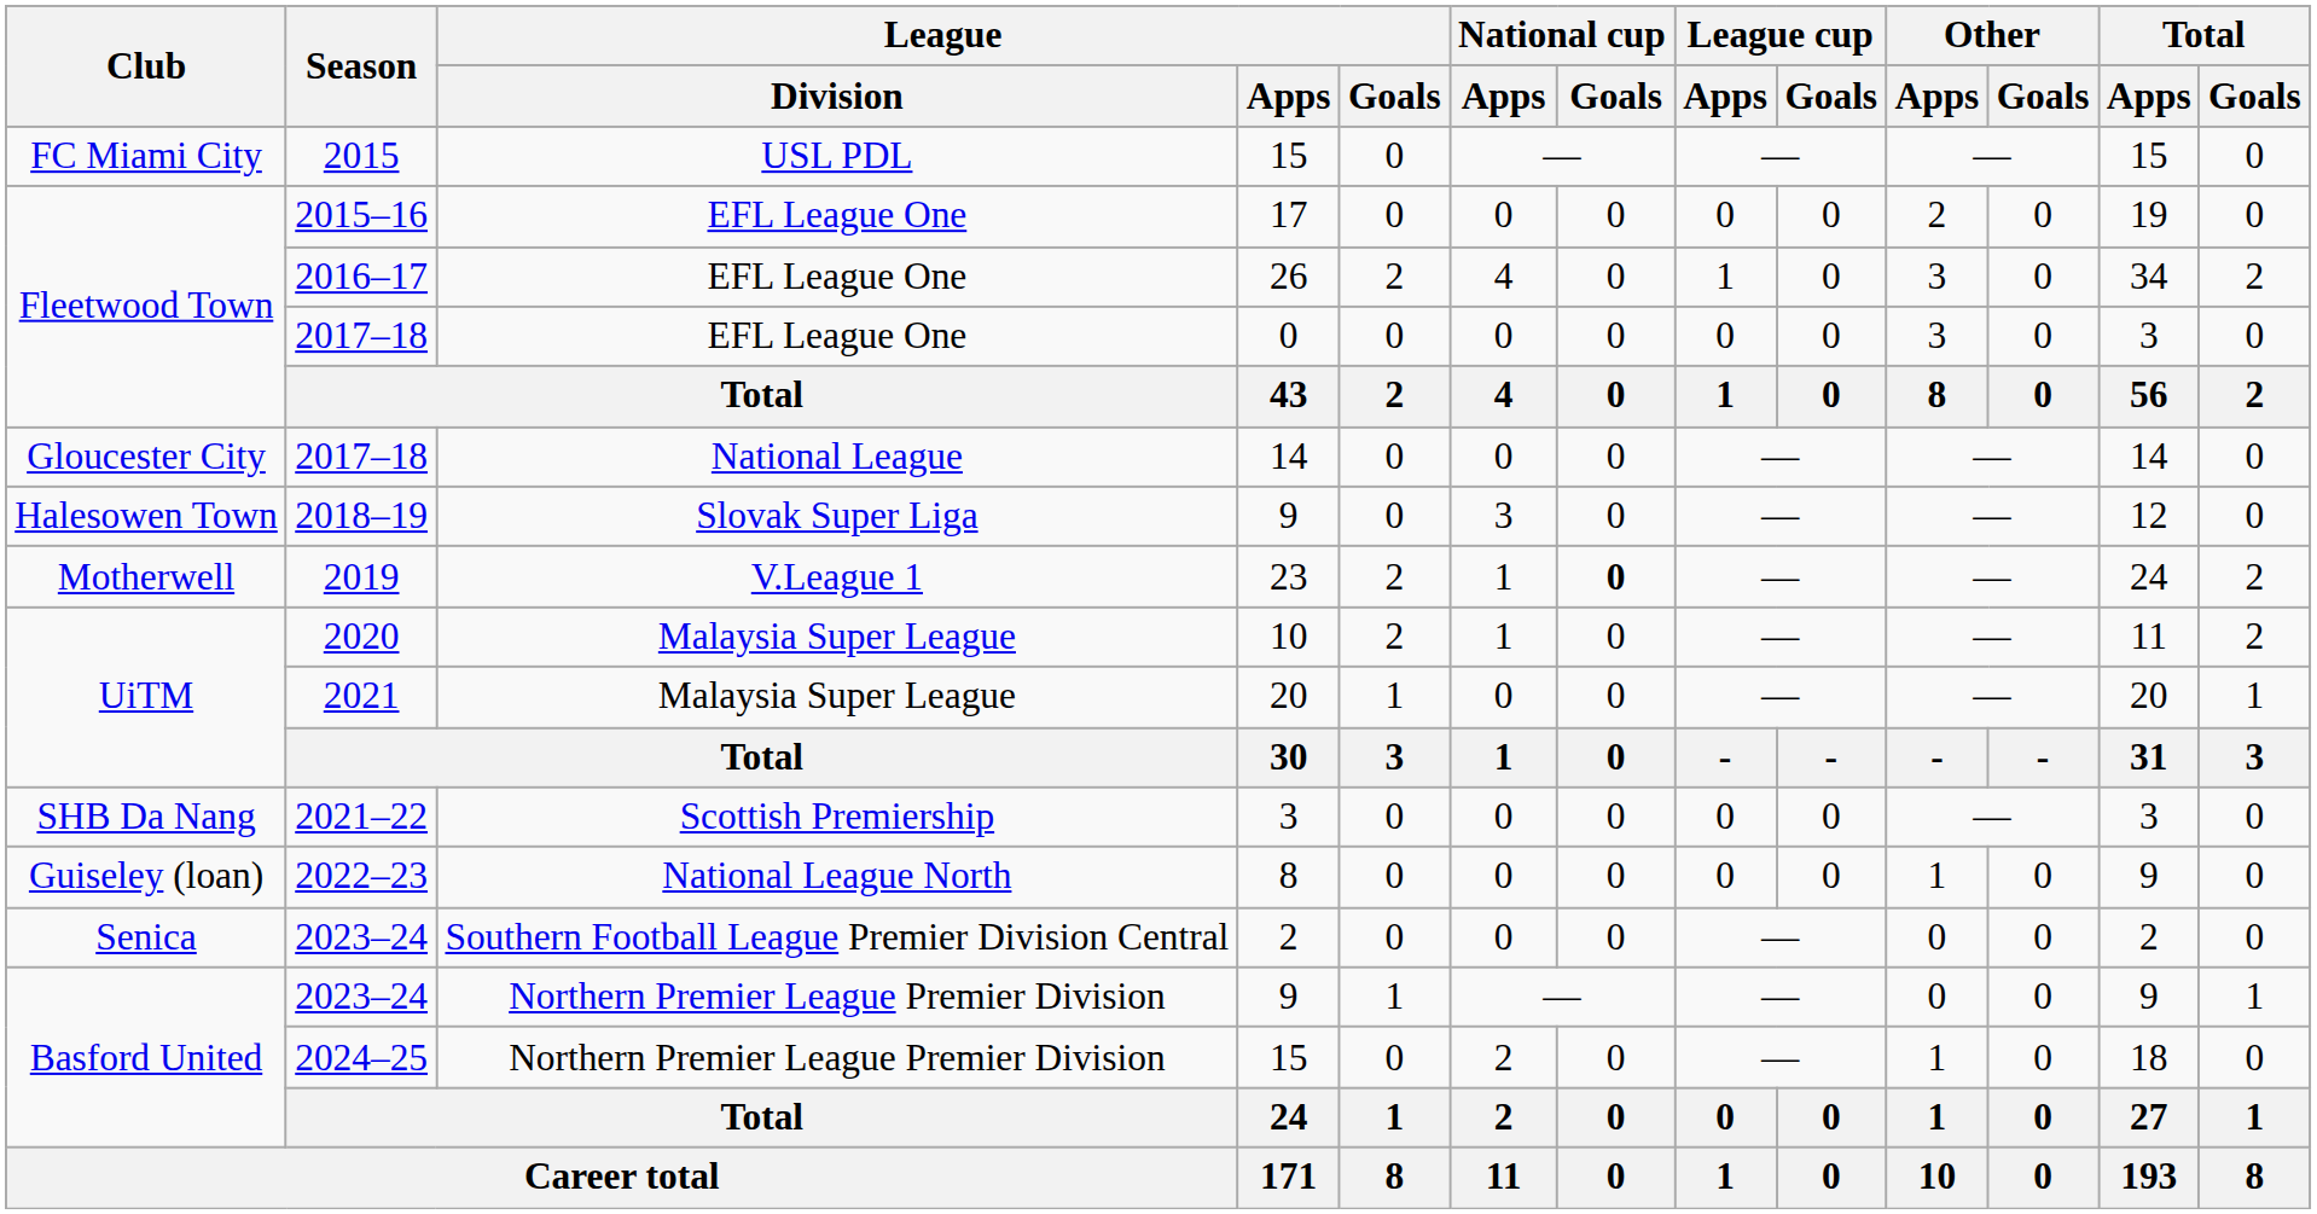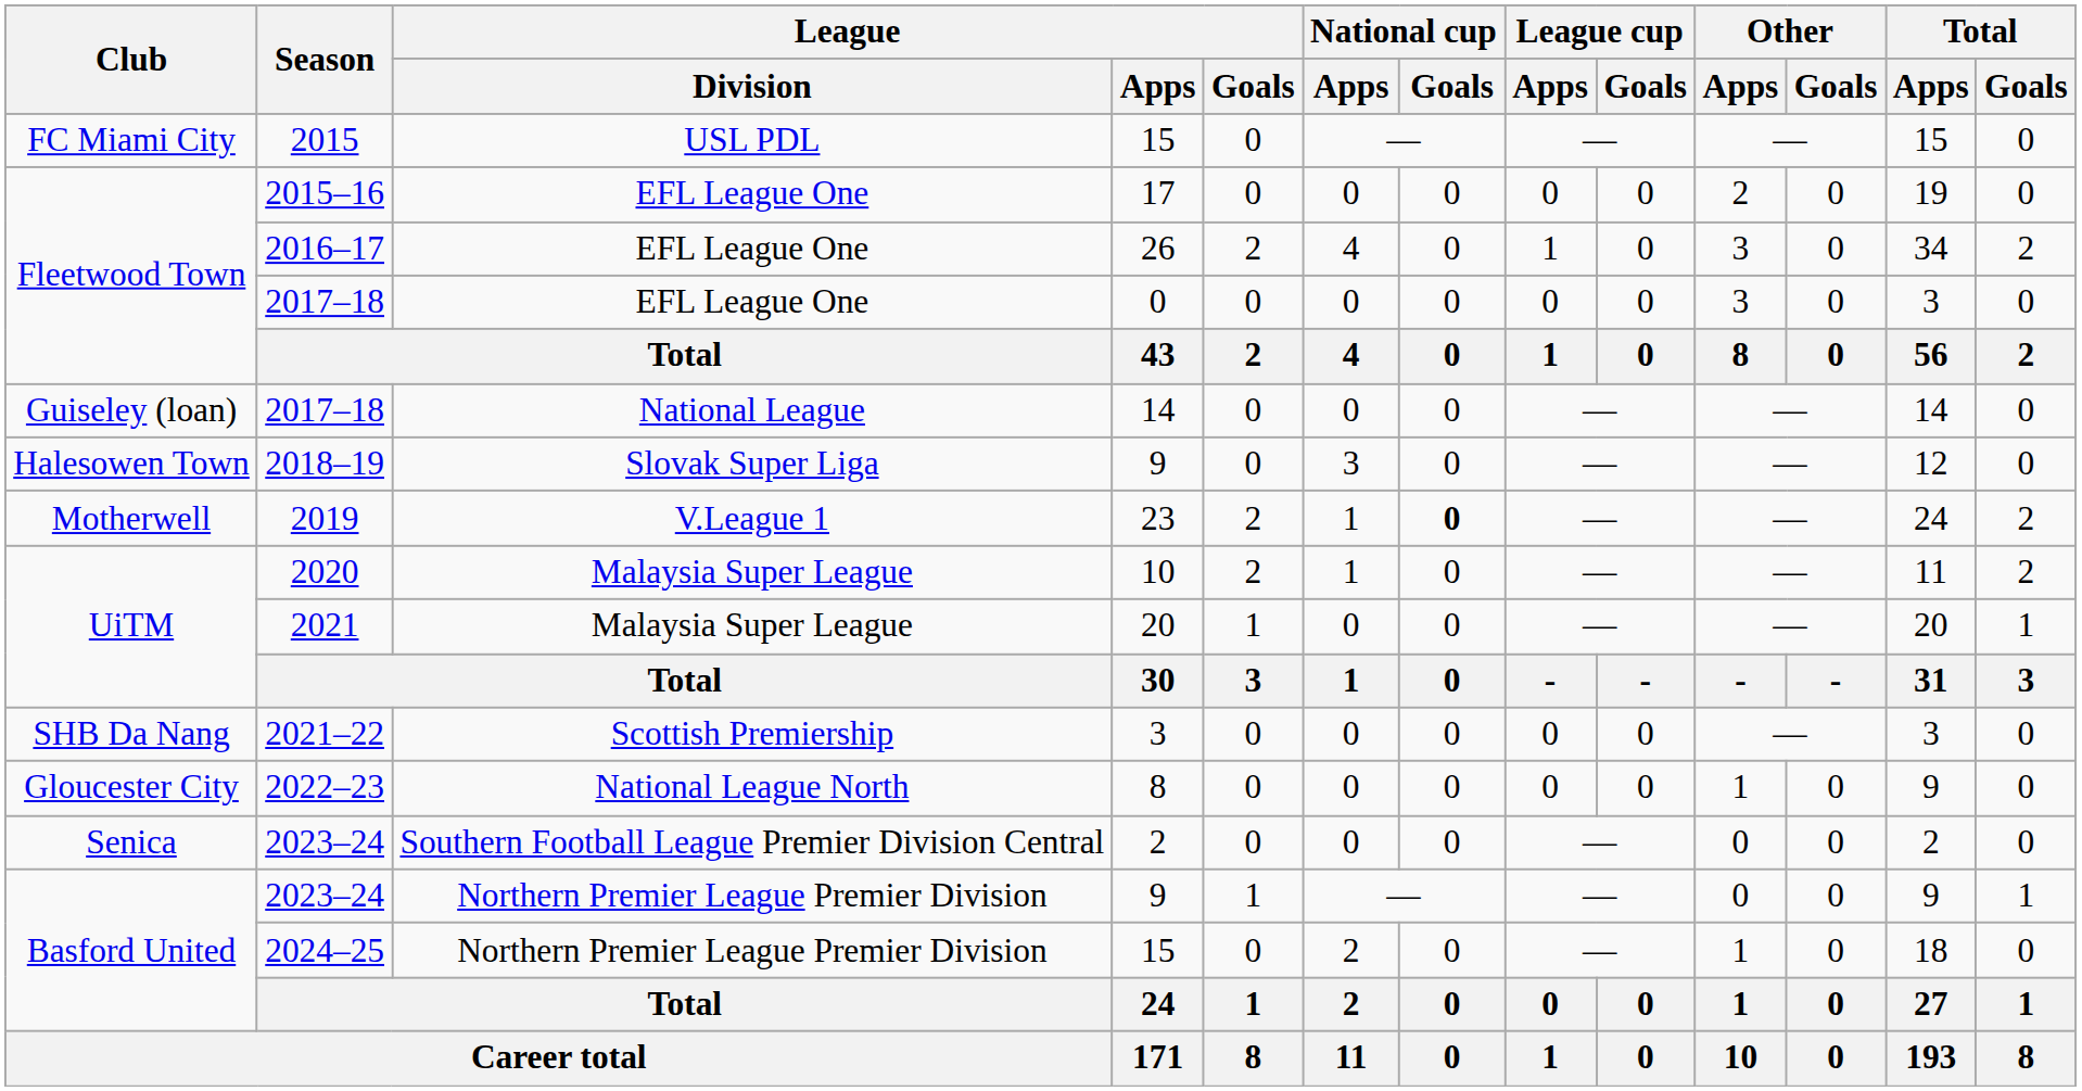2017–18 / 14 | Club: Gloucester City -> Guiseley (loan)
2022–23 | Club: Guiseley (loan) -> Gloucester City
